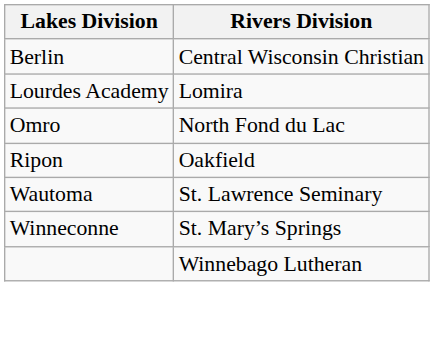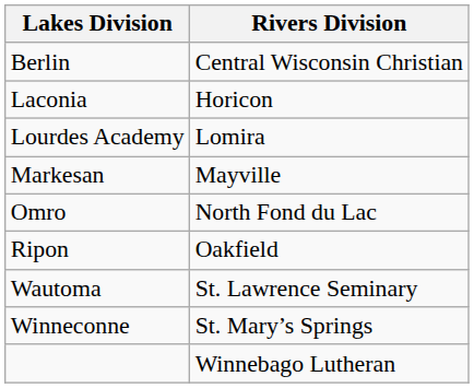+ row: Laconia | Horicon
+ row: Markesan | Mayville
